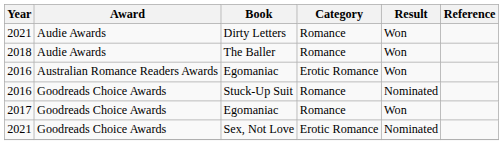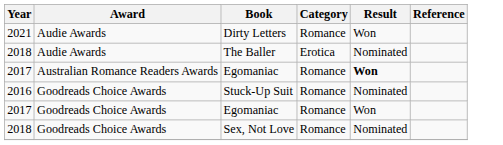The Baller | Category: Romance -> Erotica
The Baller | Result: Won -> Nominated
Australian Romance Readers Awards / Egomaniac | Year: 2016 -> 2017
Australian Romance Readers Awards / Egomaniac | Category: Erotic Romance -> Romance
Australian Romance Readers Awards / Egomaniac | Result: normal -> bold
Sex, Not Love | Year: 2021 -> 2018
Sex, Not Love | Category: Erotic Romance -> Romance
